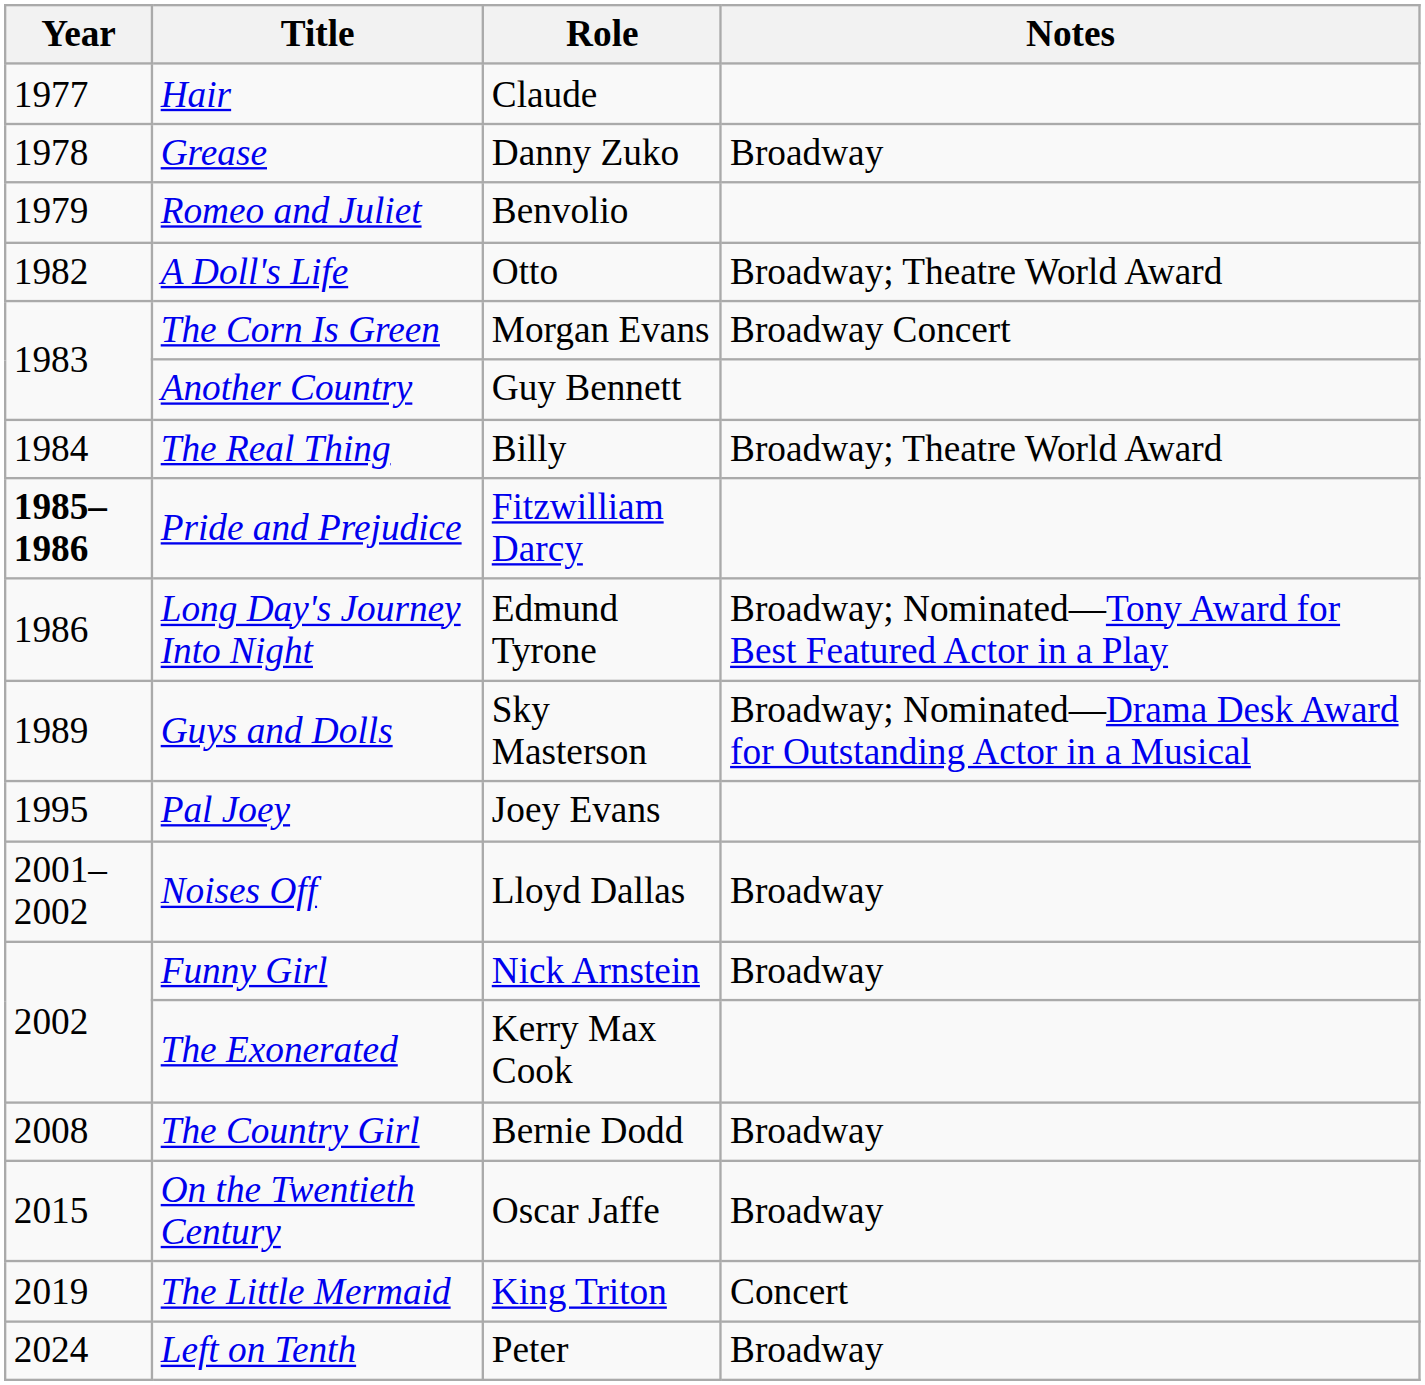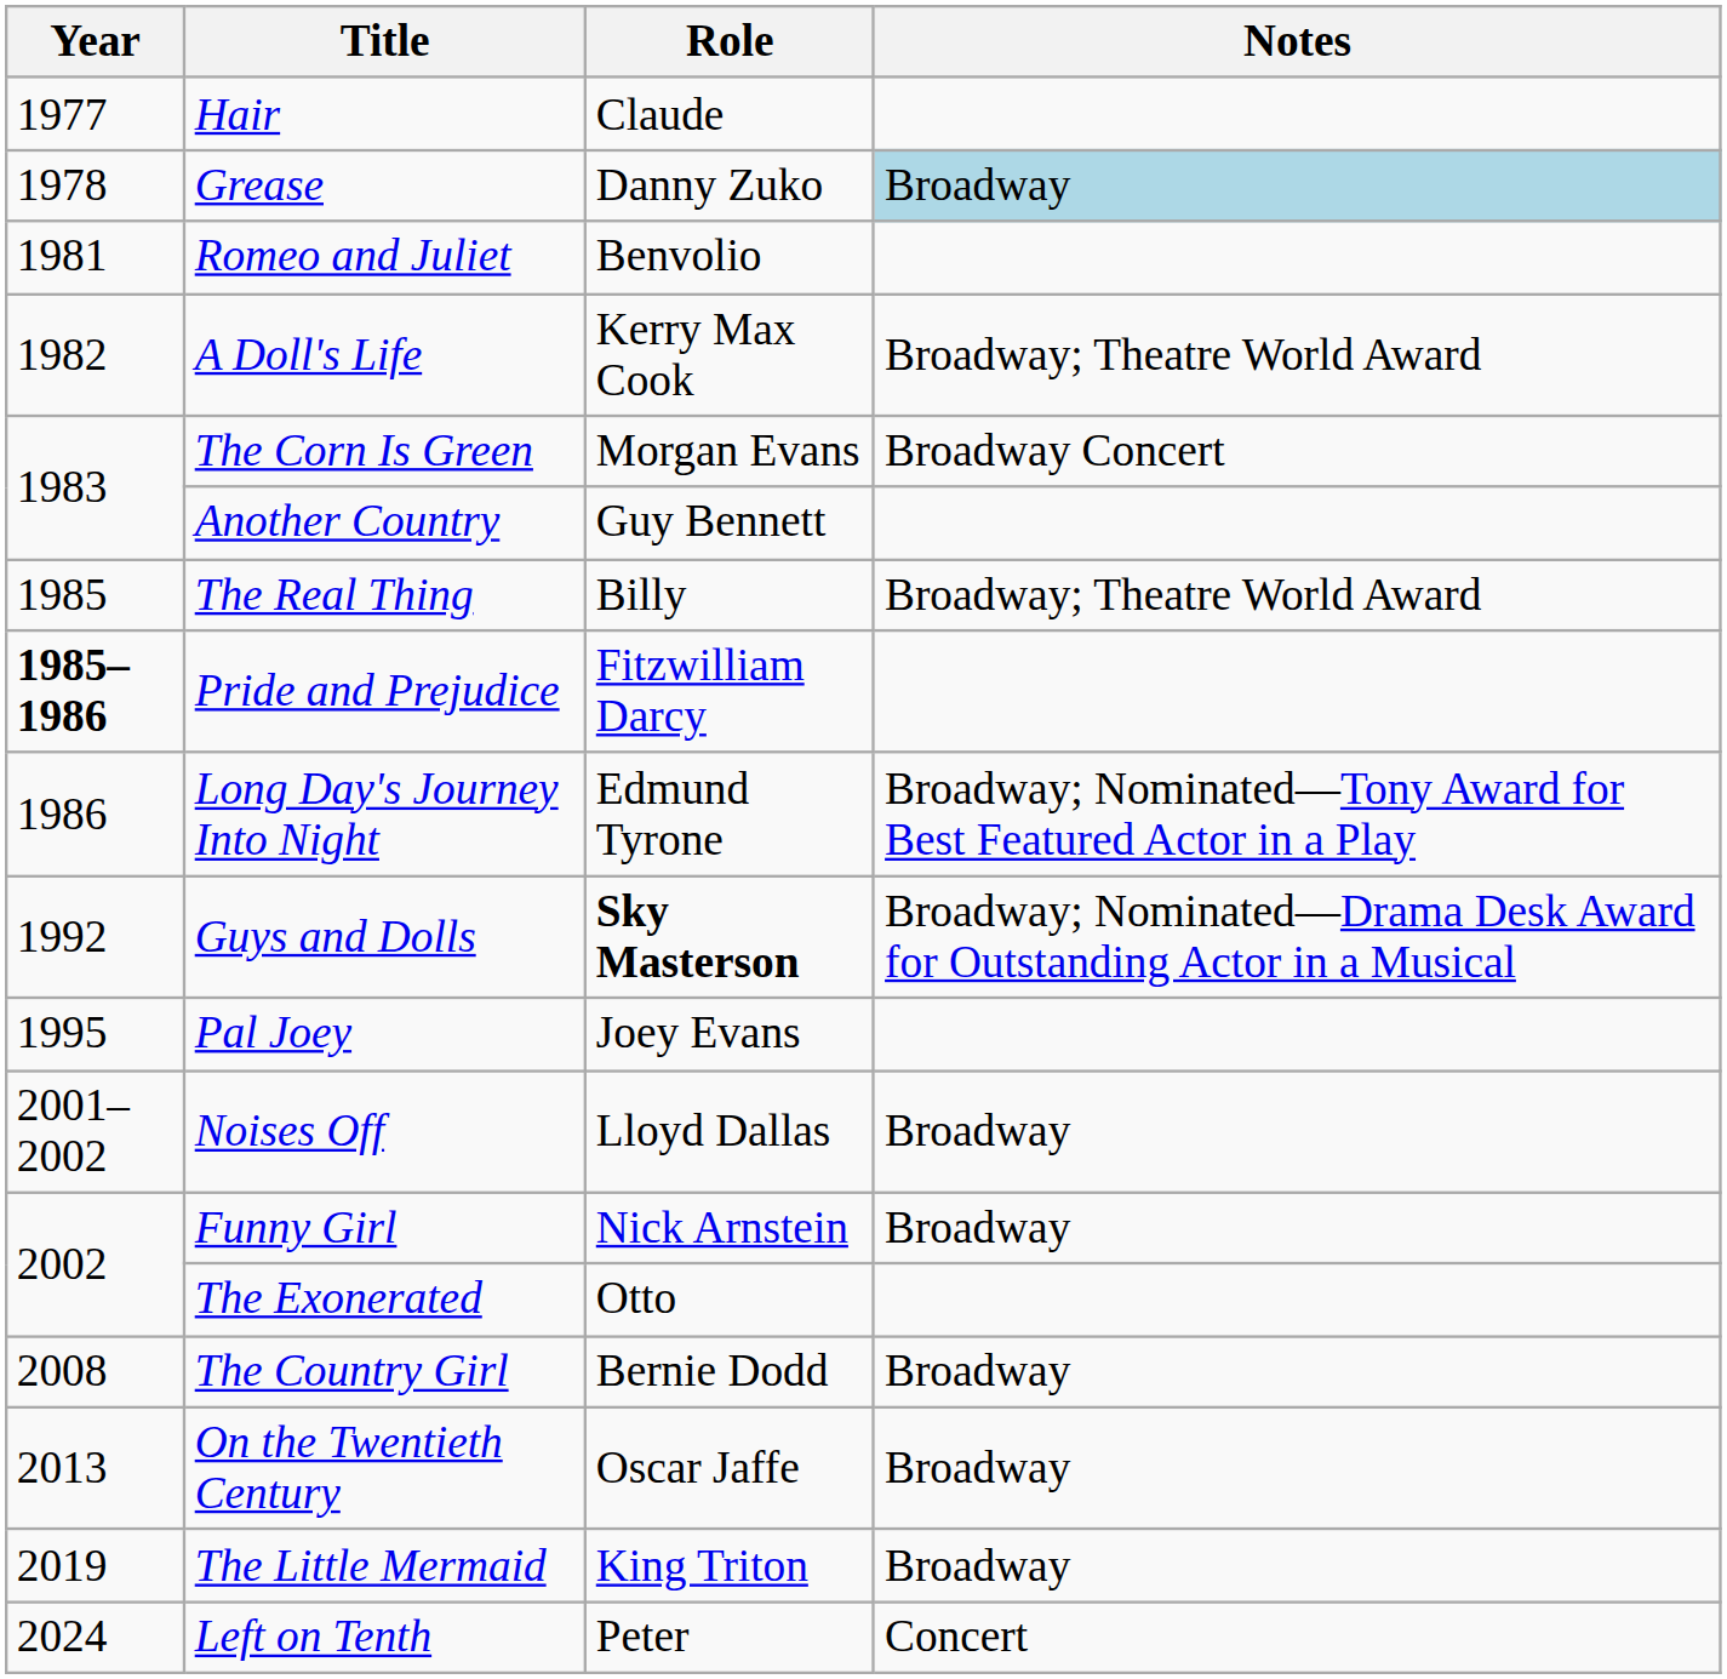Grease | Notes: no background -> lightblue background
Romeo and Juliet | Year: 1979 -> 1981
A Doll's Life | Role: Otto -> Kerry Max Cook
The Real Thing | Year: 1984 -> 1985
Guys and Dolls | Year: 1989 -> 1992
Guys and Dolls | Role: normal -> bold
The Exonerated | Role: Kerry Max Cook -> Otto
On the Twentieth Century | Year: 2015 -> 2013
The Little Mermaid | Notes: Concert -> Broadway
Left on Tenth | Notes: Broadway -> Concert
